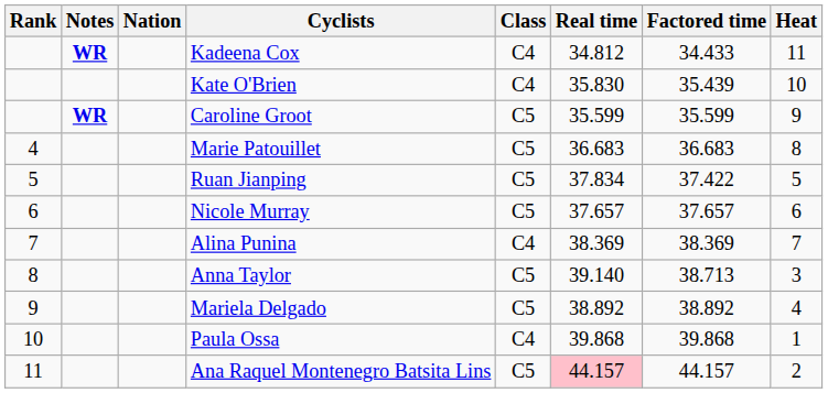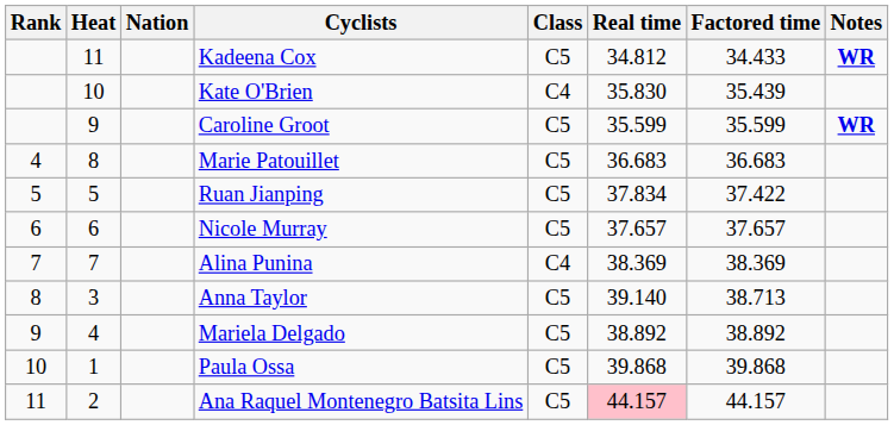columns swapped: Heat <-> Notes
Kadeena Cox | Class: C4 -> C5
Paula Ossa | Class: C4 -> C5
